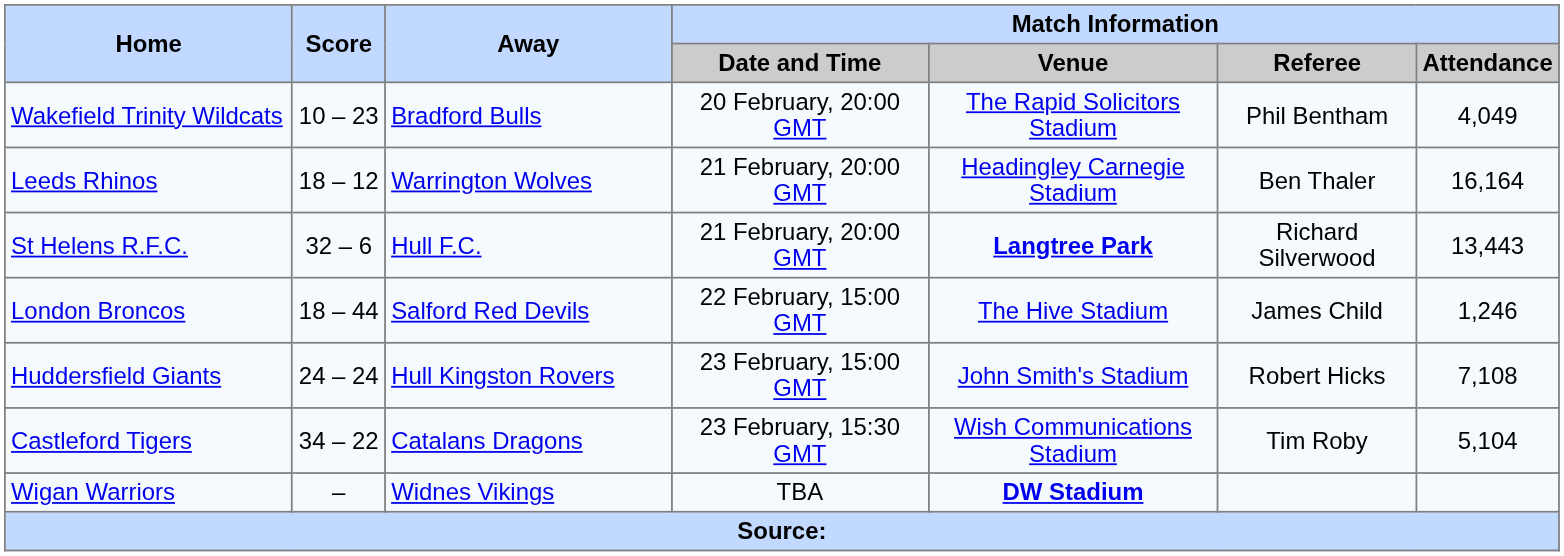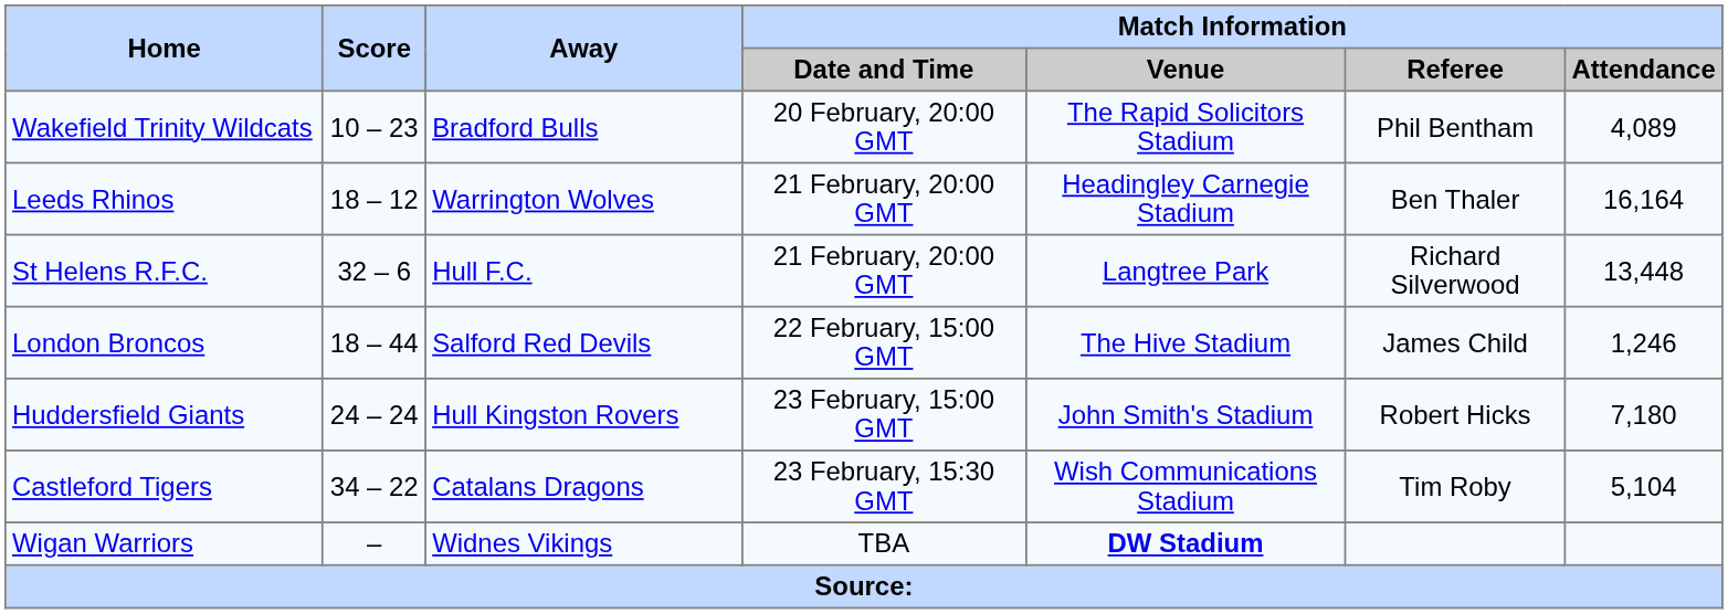Wakefield Trinity Wildcats | Match Information / Attendance: 4,049 -> 4,089
St Helens R.F.C. | Match Information / Venue: bold -> normal
St Helens R.F.C. | Match Information / Attendance: 13,443 -> 13,448
Huddersfield Giants | Match Information / Attendance: 7,108 -> 7,180
